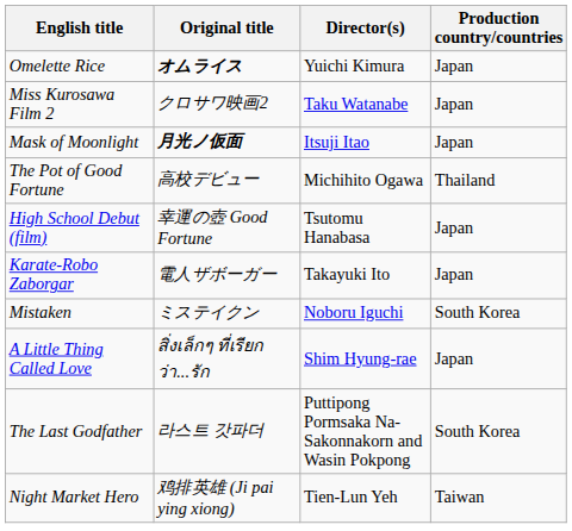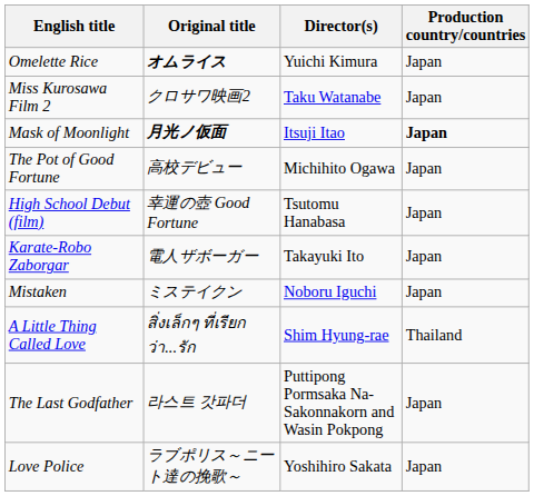Mask of Moonlight | Production country/countries: normal -> bold
The Pot of Good Fortune | Production country/countries: Thailand -> Japan
Mistaken | Production country/countries: South Korea -> Japan
A Little Thing Called Love | Production country/countries: Japan -> Thailand
The Last Godfather | Production country/countries: South Korea -> Japan
+ row: Love Police | ラブポリス～ニート達の挽歌～ | Yoshihiro Sakata | Japan
- row: Night Market Hero | 鸡排英雄 (Ji pai ying xiong) | Tien-Lun Yeh | Taiwan
